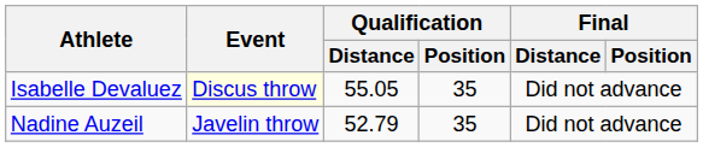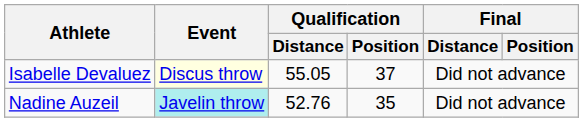Isabelle Devaluez | Qualification / Position: 35 -> 37
Nadine Auzeil | Event: no background -> paleturquoise background
Nadine Auzeil | Qualification / Distance: 52.79 -> 52.76
